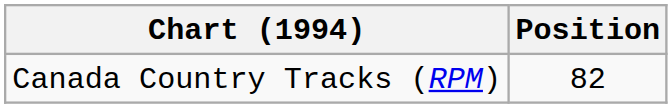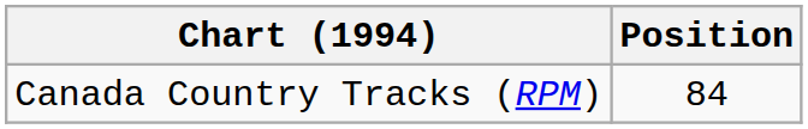Canada Country Tracks (RPM) | Position: 82 -> 84
